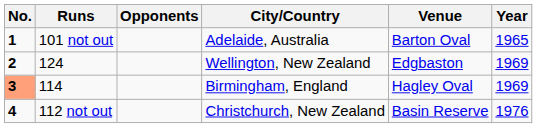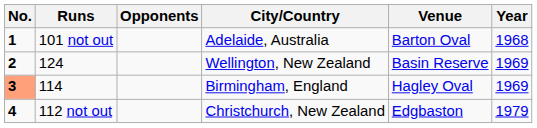101 not out | Year: 1965 -> 1968
124 | Venue: Edgbaston -> Basin Reserve
112 not out | Venue: Basin Reserve -> Edgbaston
112 not out | Year: 1976 -> 1979
